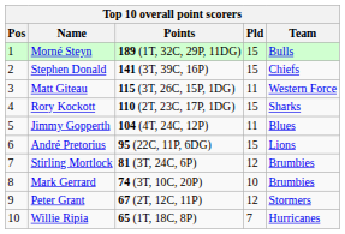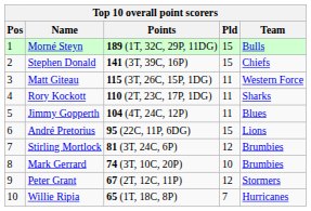Rory Kockott | Pld: 15 -> 11
